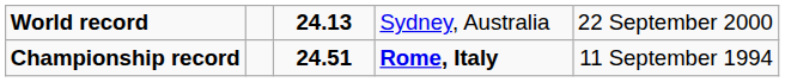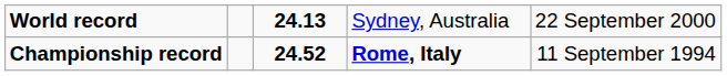Championship record | column 3: 24.51 -> 24.52
